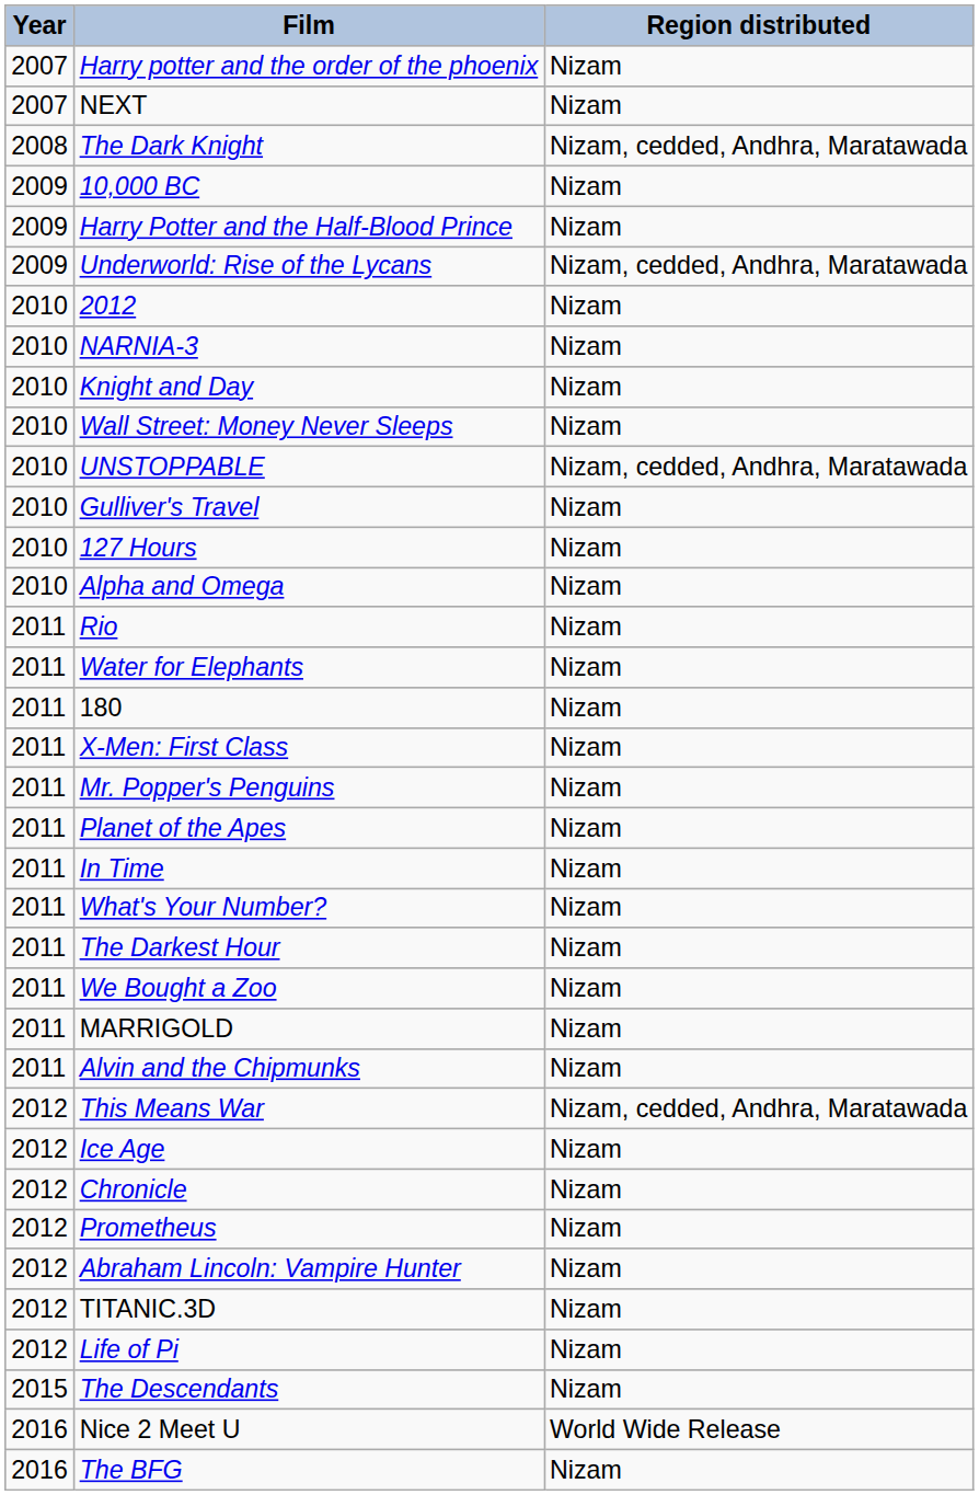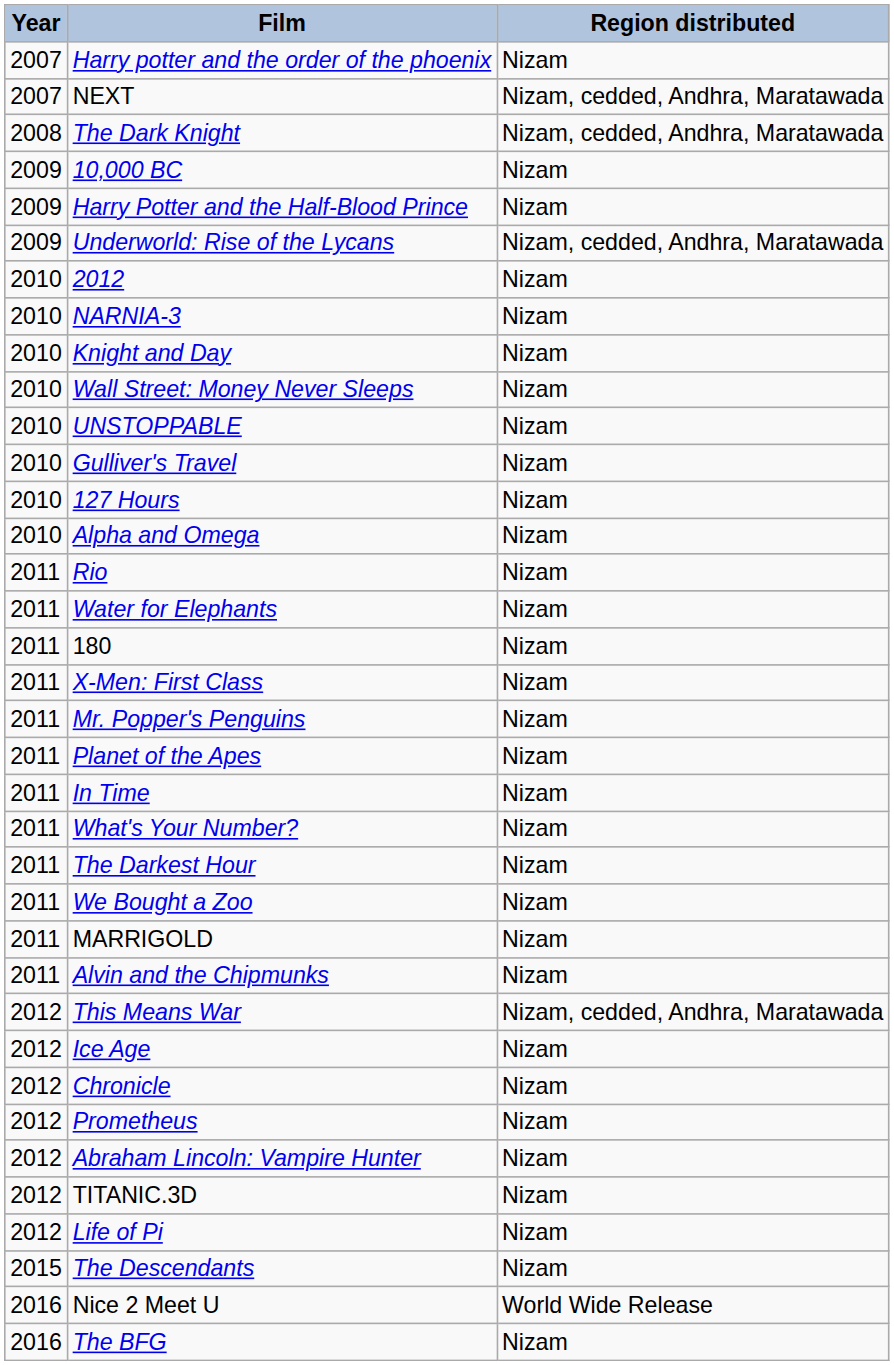NEXT | Region distributed: Nizam -> Nizam, cedded, Andhra, Maratawada
UNSTOPPABLE | Region distributed: Nizam, cedded, Andhra, Maratawada -> Nizam
